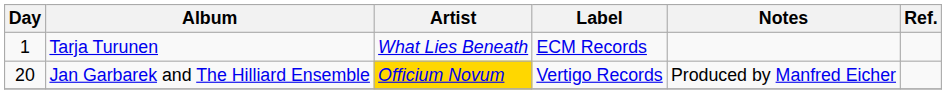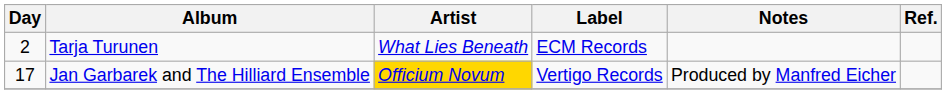Tarja Turunen | Day: 1 -> 2
Jan Garbarek and The Hilliard Ensemble | Day: 20 -> 17
